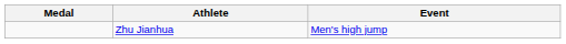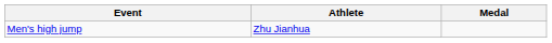columns swapped: Medal <-> Event
